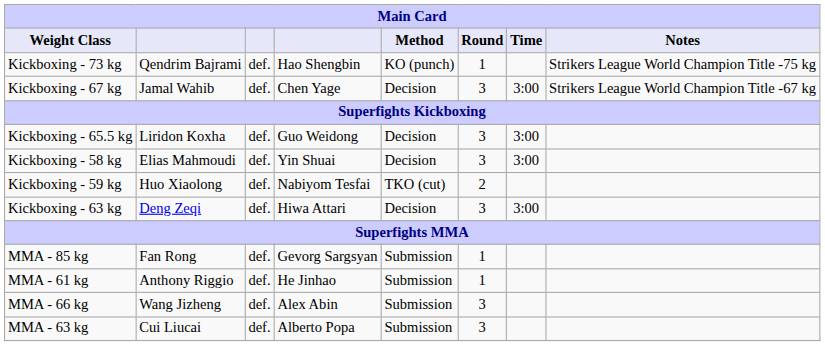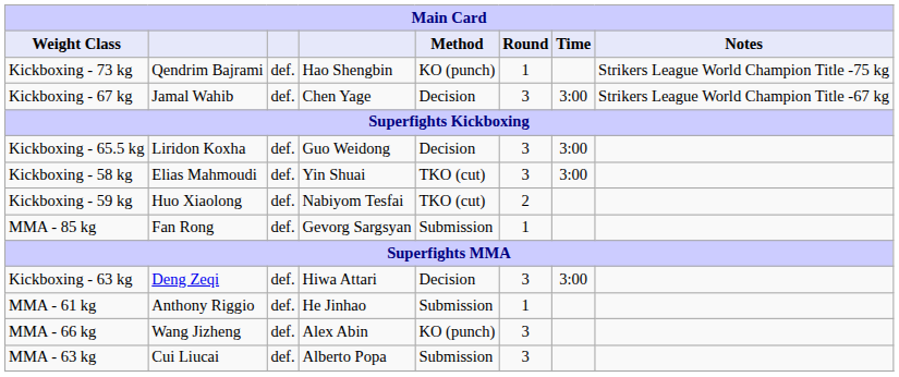Kickboxing - 58 kg | Method: Decision -> TKO (cut)
rows swapped: Kickboxing - 63 kg <-> MMA - 85 kg
MMA - 66 kg | Method: Submission -> KO (punch)
